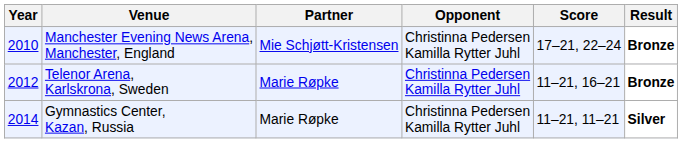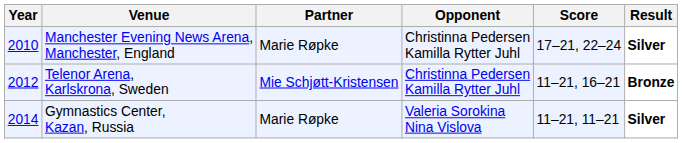Manchester Evening News Arena, Manchester, England | Partner: Mie Schjøtt-Kristensen -> Marie Røpke
Manchester Evening News Arena, Manchester, England | Result: Bronze -> Silver
Telenor Arena, Karlskrona, Sweden | Partner: Marie Røpke -> Mie Schjøtt-Kristensen
Gymnastics Center, Kazan, Russia | Opponent: Christinna Pedersen Kamilla Rytter Juhl -> Valeria Sorokina Nina Vislova
